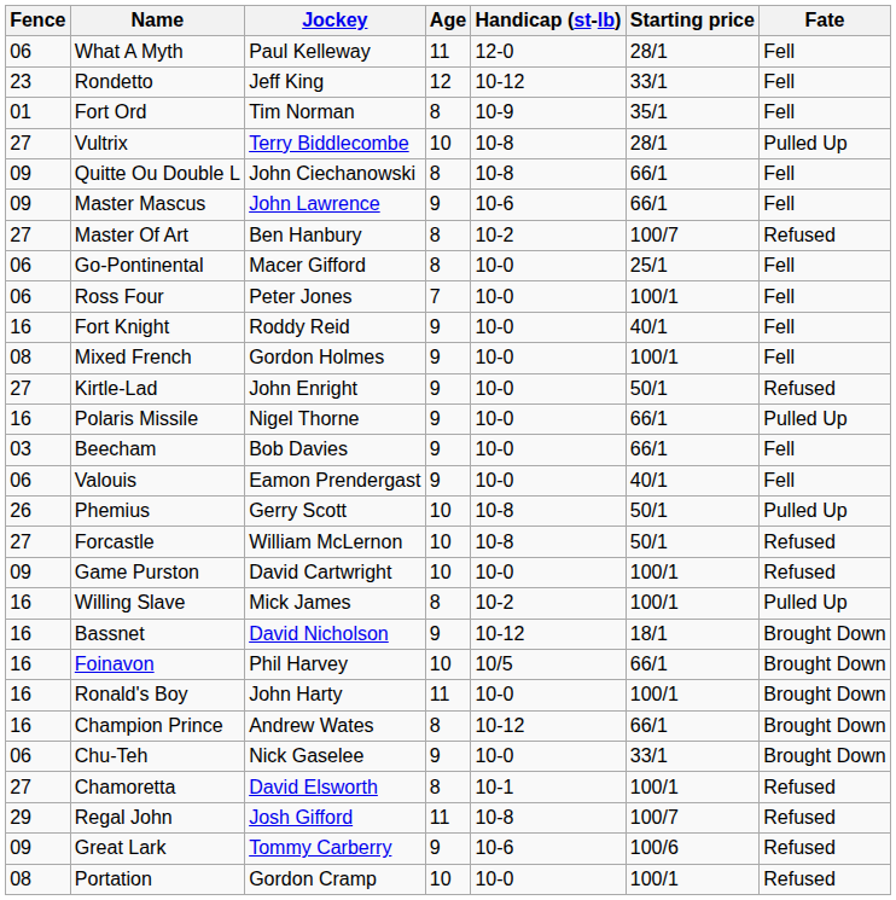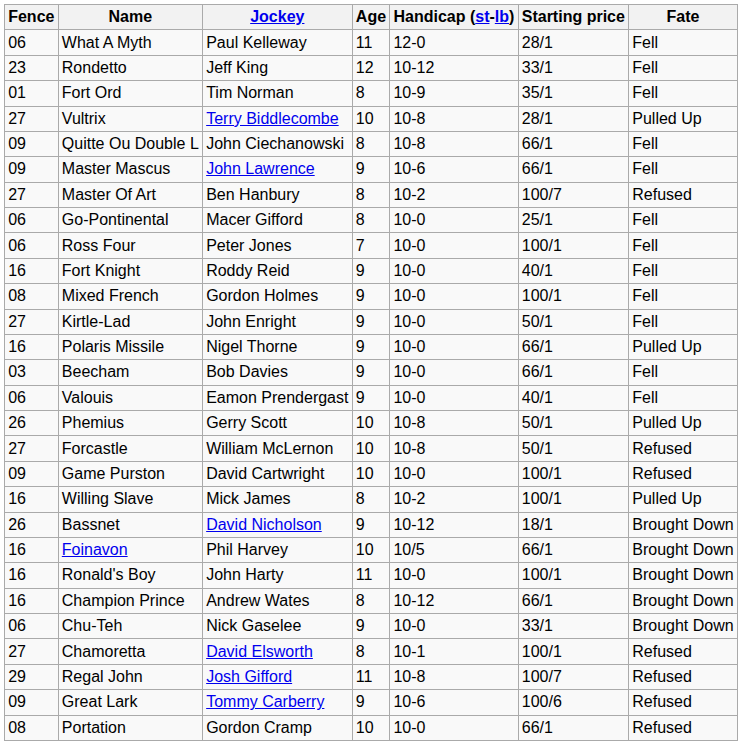Kirtle-Lad | Fate: Refused -> Fell
Bassnet | Fence: 16 -> 26
Portation | Starting price: 100/1 -> 66/1
